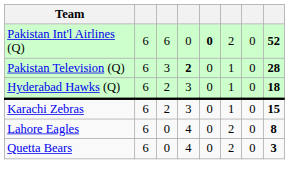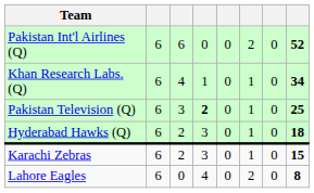Pakistan Int'l Airlines (Q) | column 5: bold -> normal
+ row: Khan Research Labs. (Q) | 6 | 4 | 1 | 0 | 1 | 0 | 34
Pakistan Television (Q) | column 8: 28 -> 25
- row: Quetta Bears | 6 | 0 | 4 | 0 | 2 | 0 | 3
